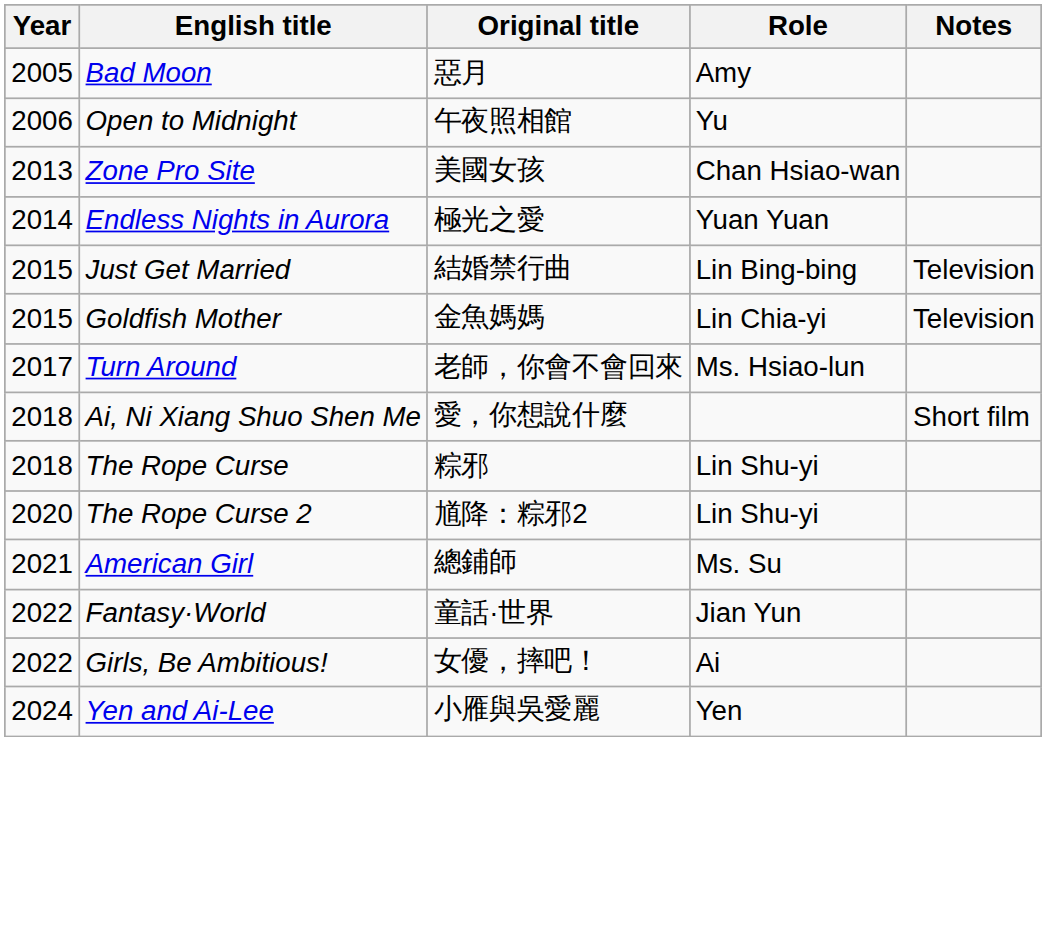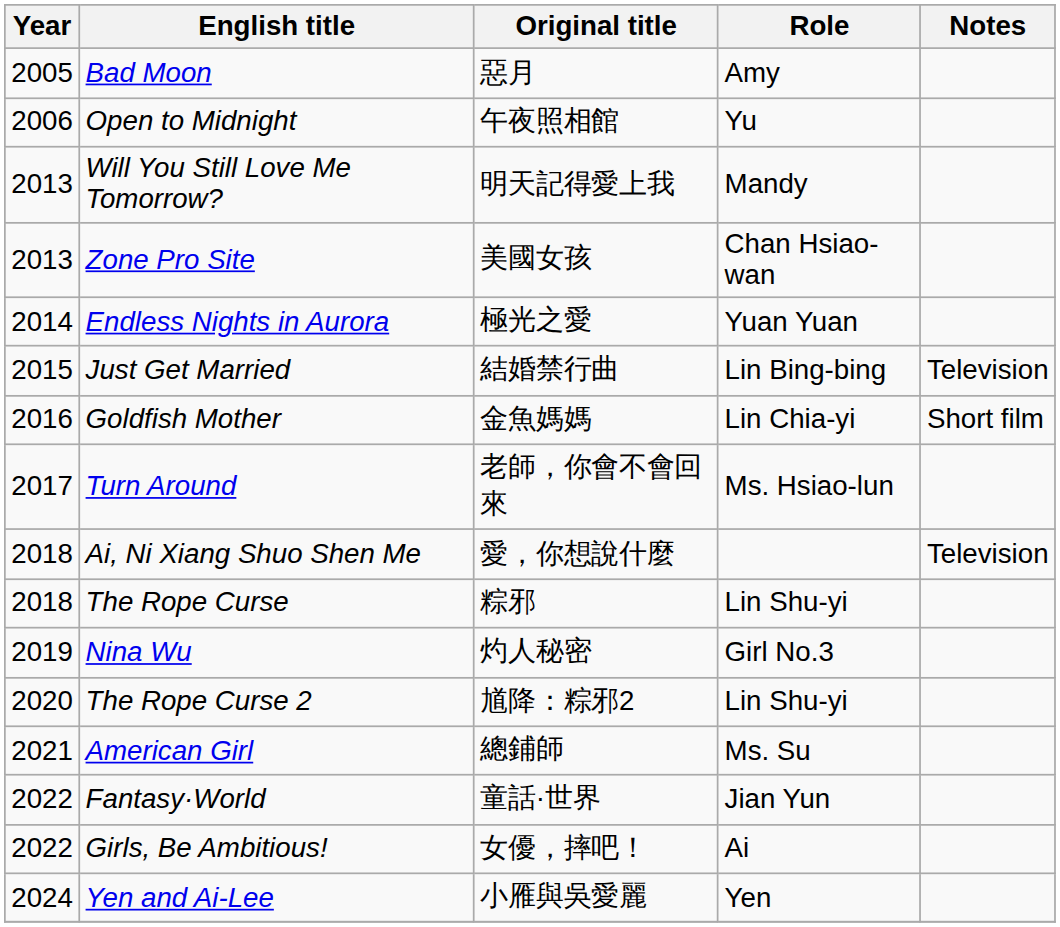+ row: 2013 | Will You Still Love Me Tomorrow? | 明天記得愛上我 | Mandy
Goldfish Mother | Year: 2015 -> 2016
Goldfish Mother | Notes: Television -> Short film
Ai, Ni Xiang Shuo Shen Me | Notes: Short film -> Television
+ row: 2019 | Nina Wu | 灼人秘密 | Girl No.3
